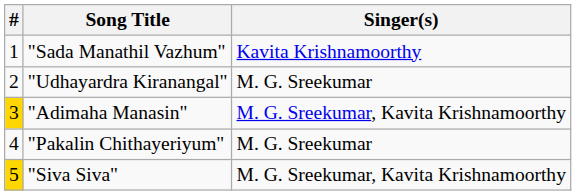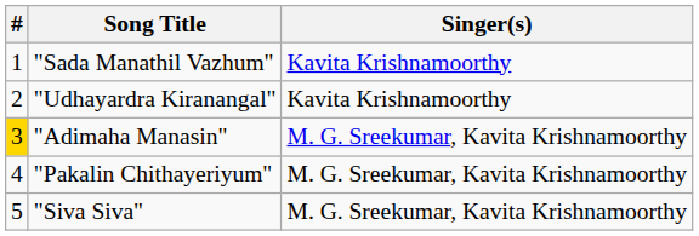"Udhayardra Kiranangal" | Singer(s): M. G. Sreekumar -> Kavita Krishnamoorthy
"Pakalin Chithayeriyum" | Singer(s): M. G. Sreekumar -> M. G. Sreekumar, Kavita Krishnamoorthy
"Siva Siva" | #: gold background -> no background
